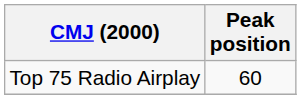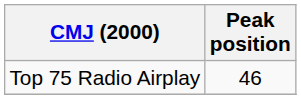Top 75 Radio Airplay | Peak position: 60 -> 46
